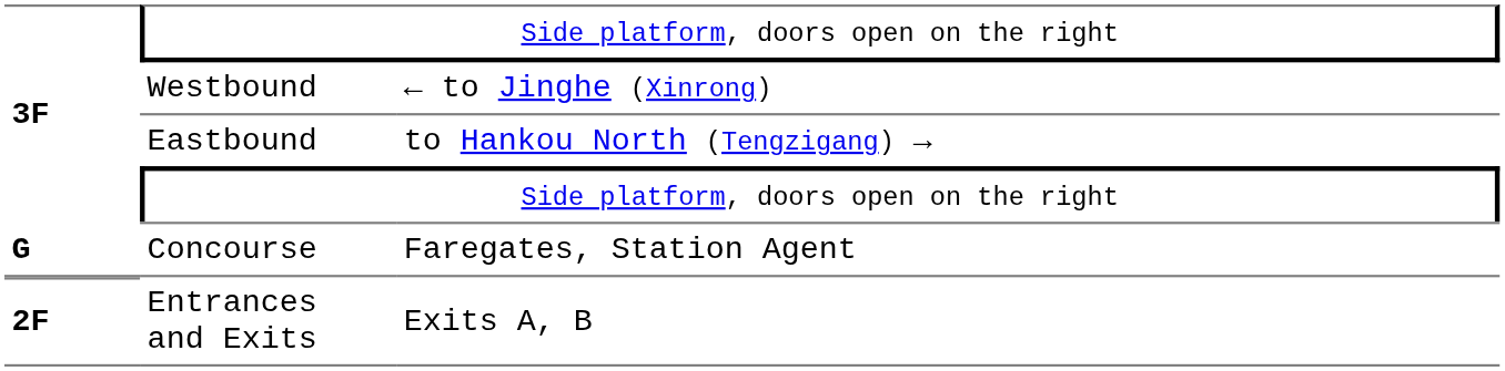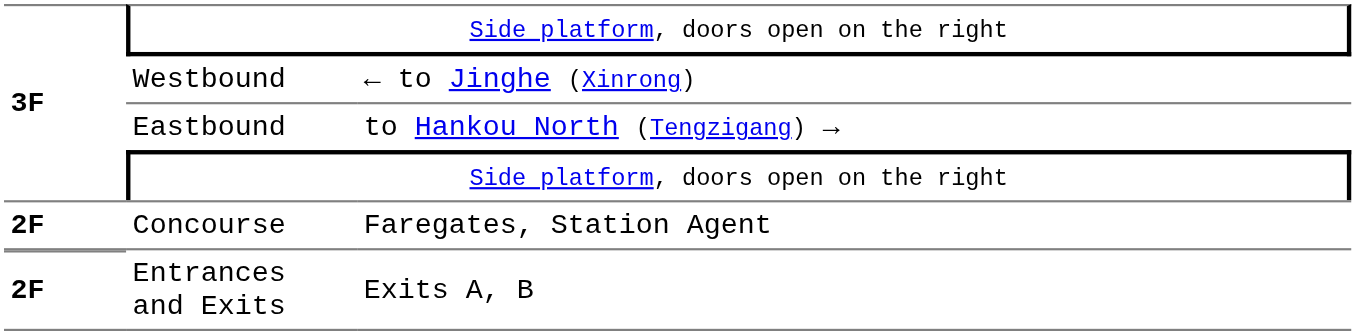Concourse | column 1: G -> 2F
